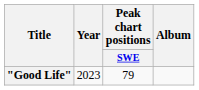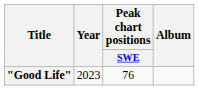"Good Life" | Peak chart positions / SWE: 79 -> 76
